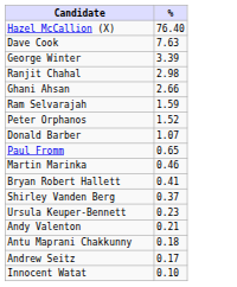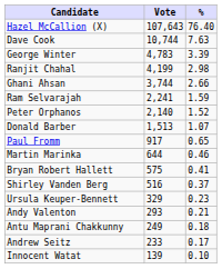+ column: Vote | 107,643 | 10,744 | 4,783 | 4,199 | 3,744 | 2,241 | 2,140 | 1,513 | 917 | 644 | 575 | 516 | 329 | 293 | 249 | 233 | 139
